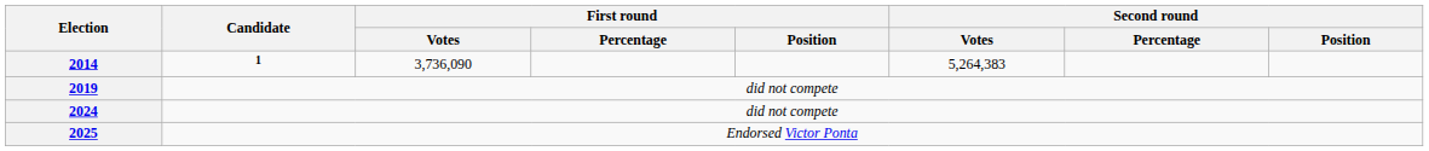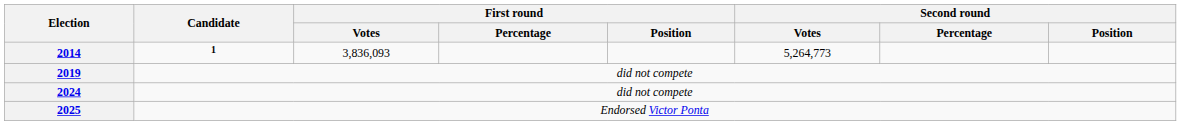2014 | First round / Votes: 3,736,090 -> 3,836,093
2014 | Second round / Votes: 5,264,383 -> 5,264,773
